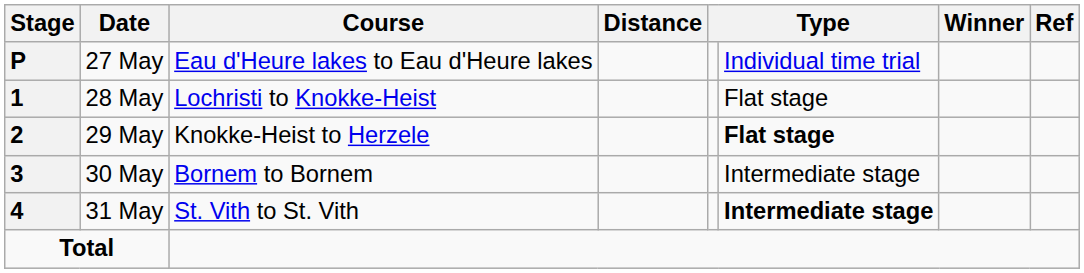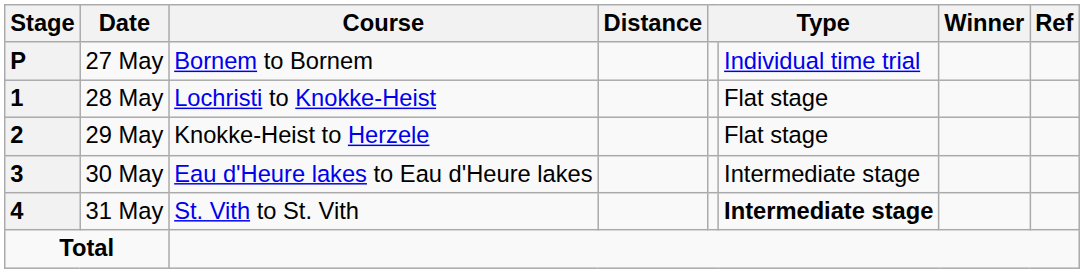27 May | Course: Eau d'Heure lakes to Eau d'Heure lakes -> Bornem to Bornem
29 May | column 6: bold -> normal
30 May | Course: Bornem to Bornem -> Eau d'Heure lakes to Eau d'Heure lakes
